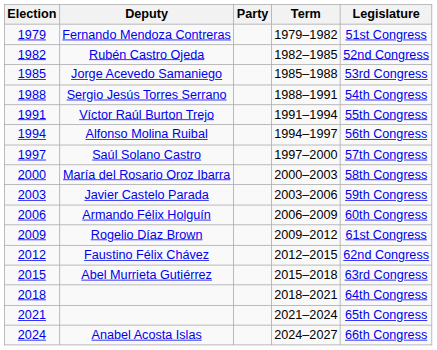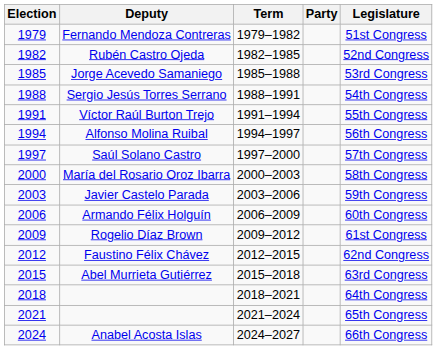columns swapped: Party <-> Term
